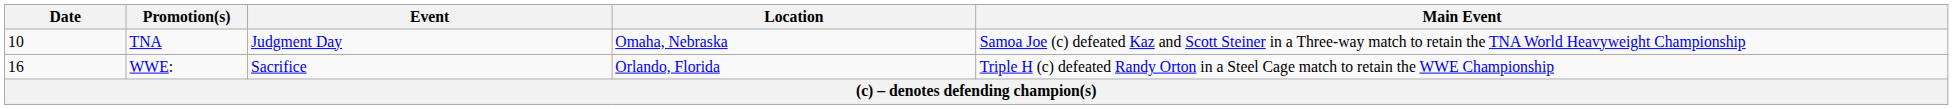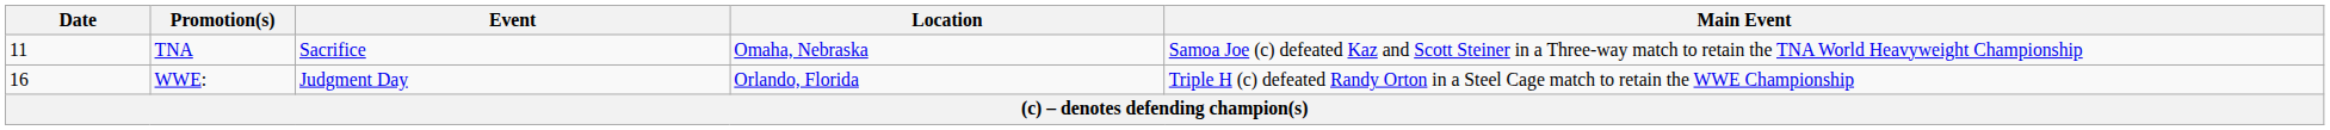TNA | Date: 10 -> 11
TNA | Event: Judgment Day -> Sacrifice
WWE: | Event: Sacrifice -> Judgment Day
